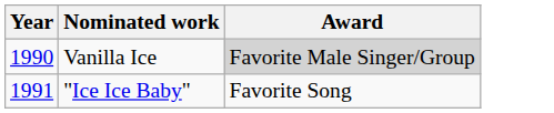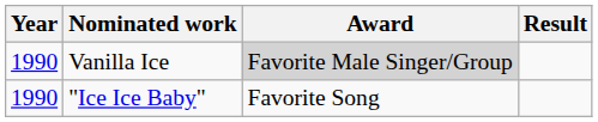+ column: Result
"Ice Ice Baby" | Year: 1991 -> 1990
